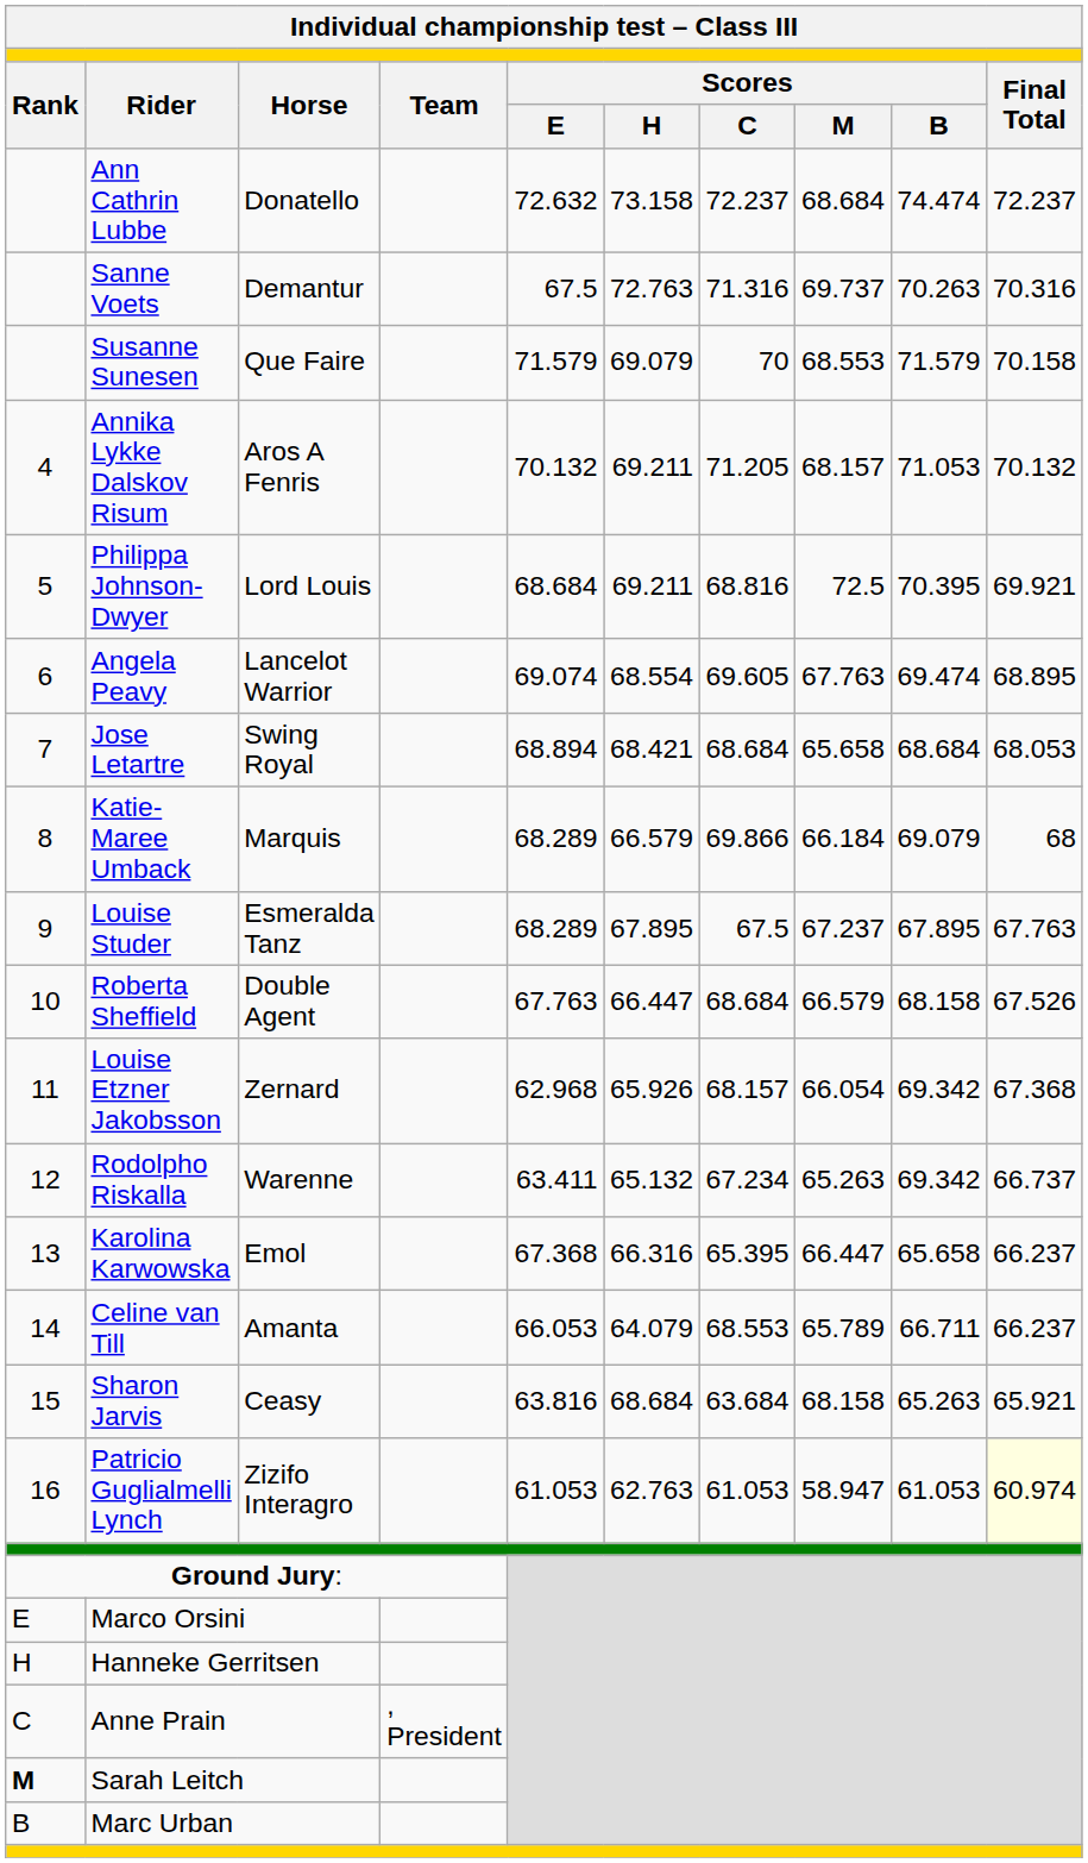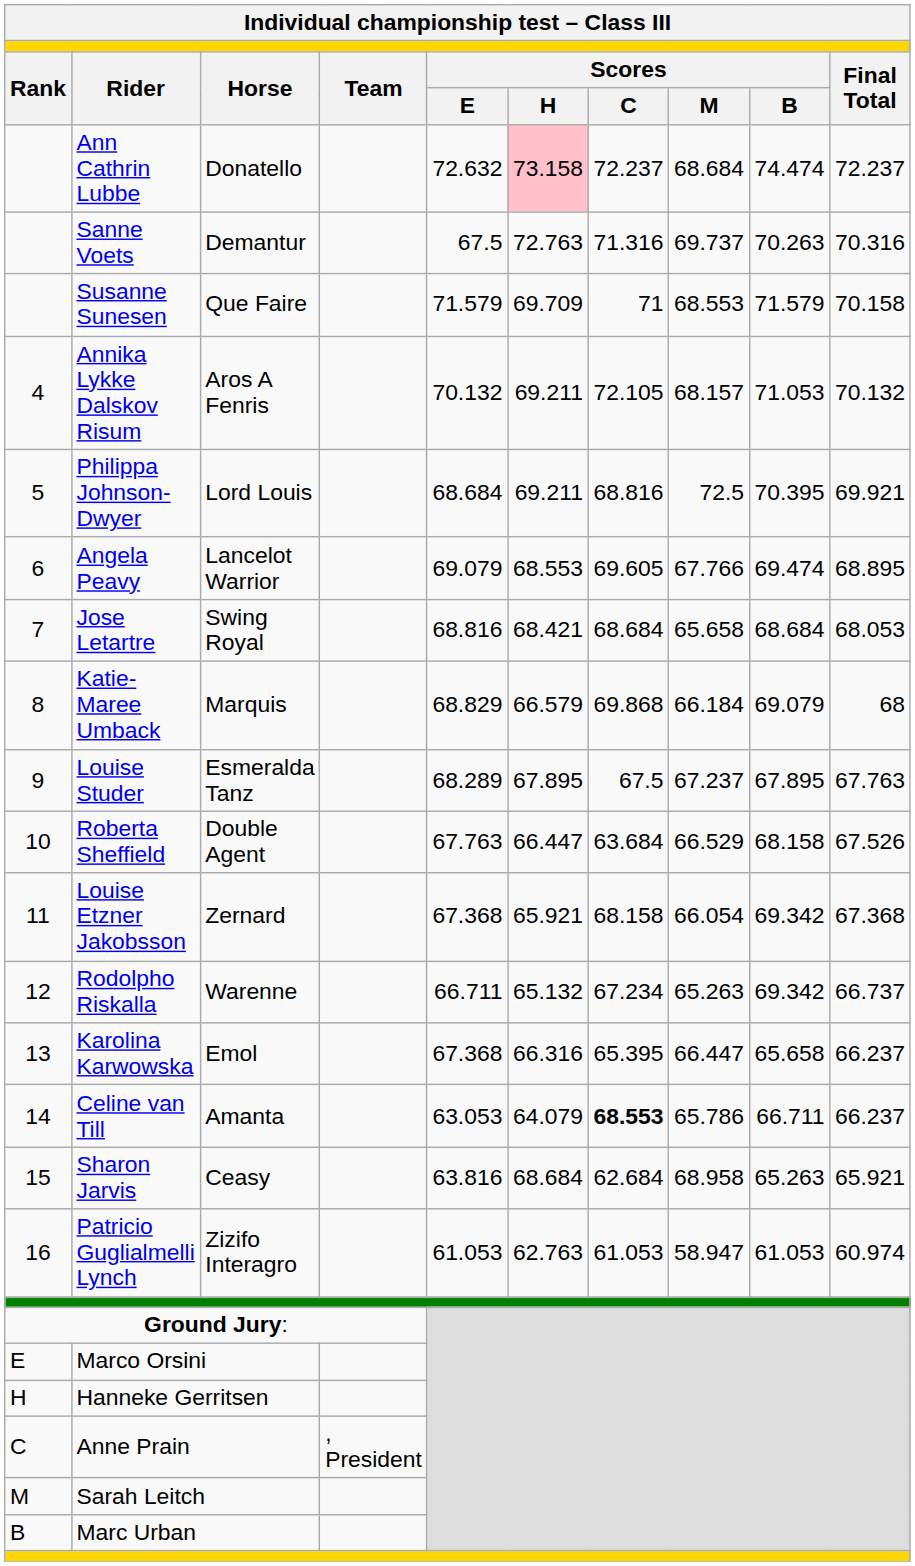Ann Cathrin Lubbe | column 6: no background -> pink background
Susanne Sunesen | column 6: 69.079 -> 69.709
Susanne Sunesen | column 7: 70 -> 71
Annika Lykke Dalskov Risum | column 7: 71.205 -> 72.105
Angela Peavy | column 5: 69.074 -> 69.079
Angela Peavy | column 6: 68.554 -> 68.553
Angela Peavy | column 8: 67.763 -> 67.766
Jose Letartre | column 5: 68.894 -> 68.816
Katie-Maree Umback | column 5: 68.289 -> 68.829
Katie-Maree Umback | column 7: 69.866 -> 69.868
Roberta Sheffield | column 7: 68.684 -> 63.684
Roberta Sheffield | column 8: 66.579 -> 66.529
Louise Etzner Jakobsson | column 5: 62.968 -> 67.368
Louise Etzner Jakobsson | column 6: 65.926 -> 65.921
Louise Etzner Jakobsson | column 7: 68.157 -> 68.158
Rodolpho Riskalla | column 5: 63.411 -> 66.711
Celine van Till | column 5: 66.053 -> 63.053
Celine van Till | column 7: normal -> bold
Celine van Till | column 8: 65.789 -> 65.786
Sharon Jarvis | column 7: 63.684 -> 62.684
Sharon Jarvis | column 8: 68.158 -> 68.958
Patricio Guglialmelli Lynch | column 10: lightyellow background -> no background
Sarah Leitch | column 1: bold -> normal
